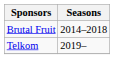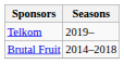rows swapped: Brutal Fruit <-> Telkom
